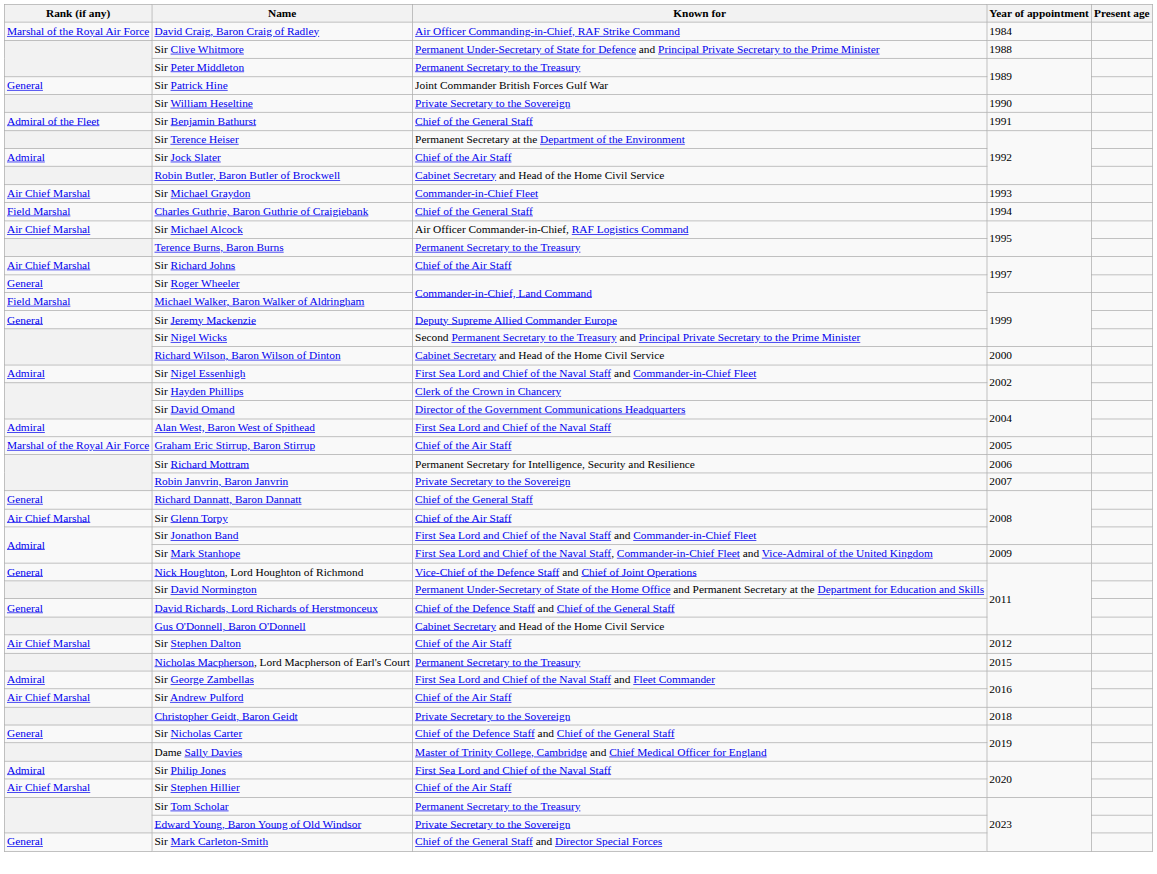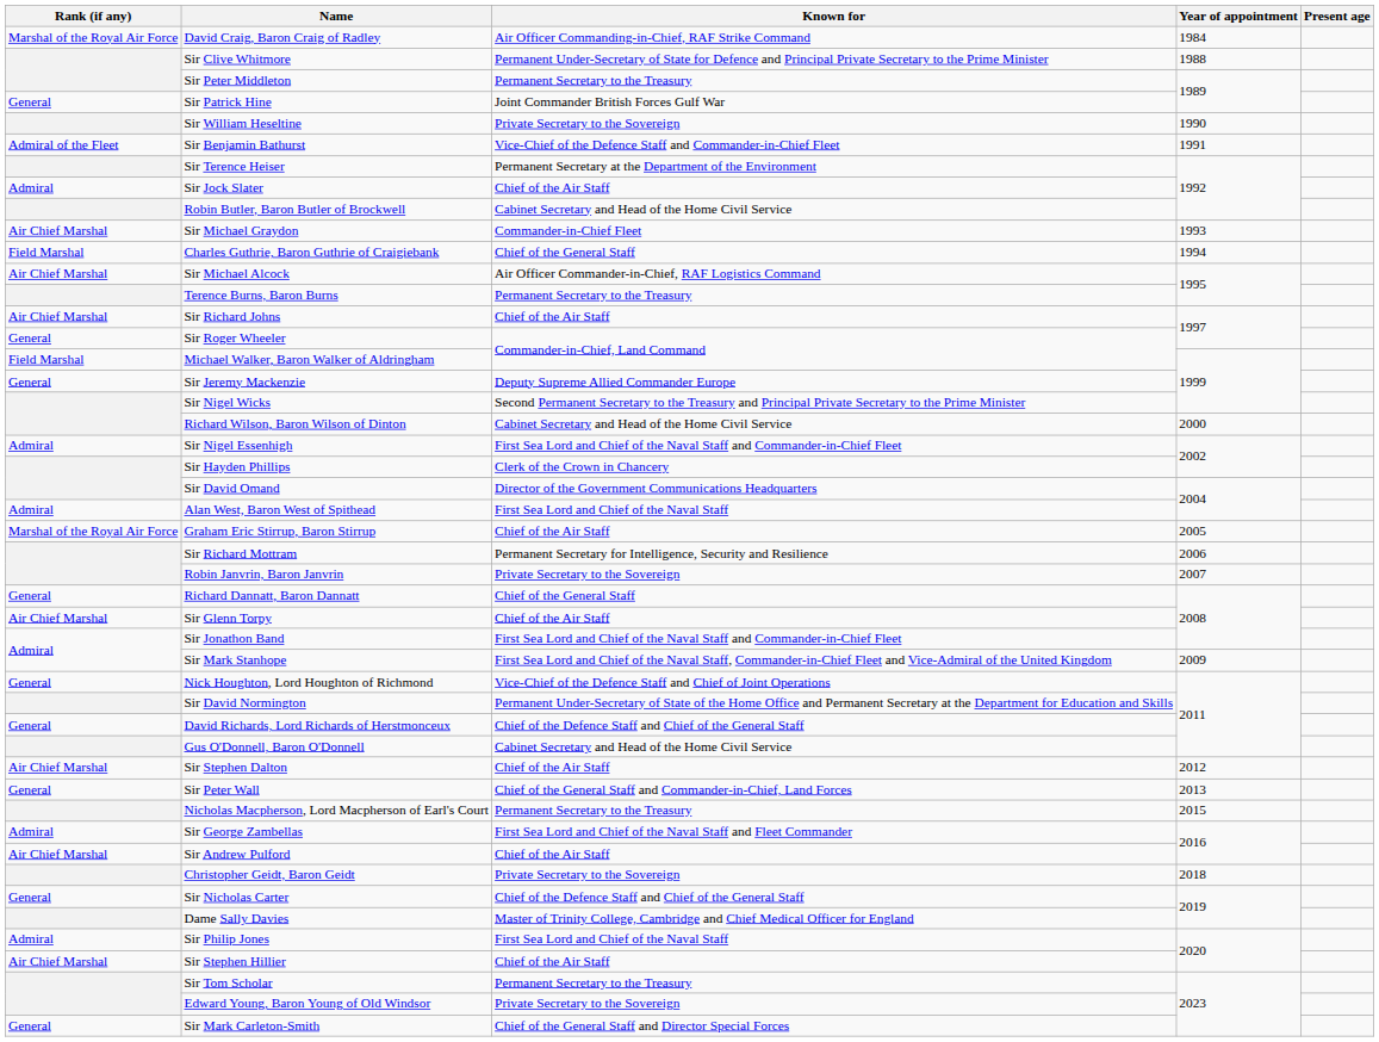Sir Benjamin Bathurst | Known for: Chief of the General Staff -> Vice-Chief of the Defence Staff and Commander-in-Chief Fleet
+ row: General | Sir Peter Wall | Chief of the General Staff and Commander-in-Chief, Land Forces | 2013
